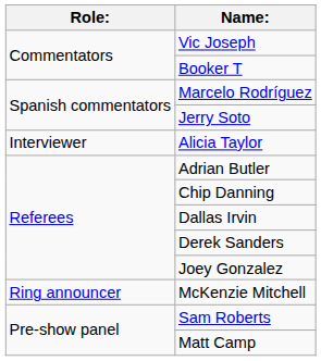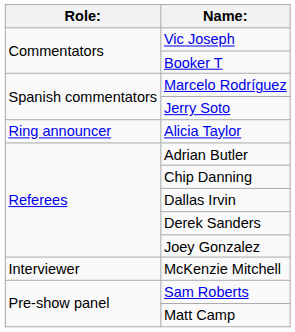Alicia Taylor | Role:: Interviewer -> Ring announcer
McKenzie Mitchell | Role:: Ring announcer -> Interviewer
